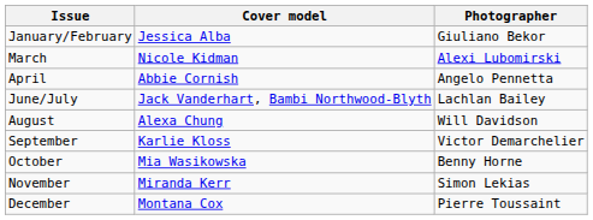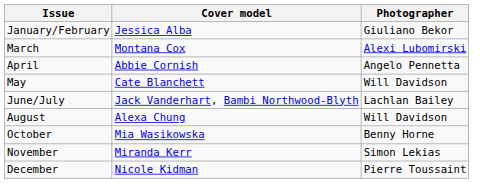March | Cover model: Nicole Kidman -> Montana Cox
+ row: May | Cate Blanchett | Will Davidson
- row: September | Karlie Kloss | Victor Demarchelier
December | Cover model: Montana Cox -> Nicole Kidman
